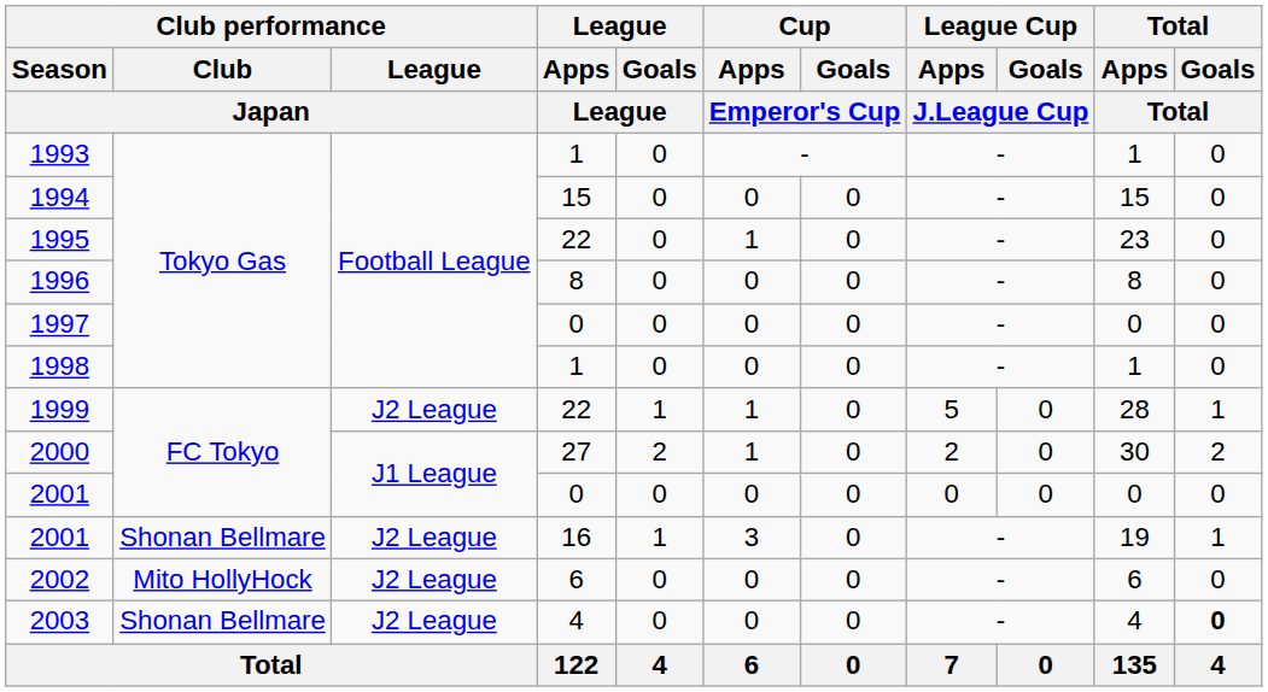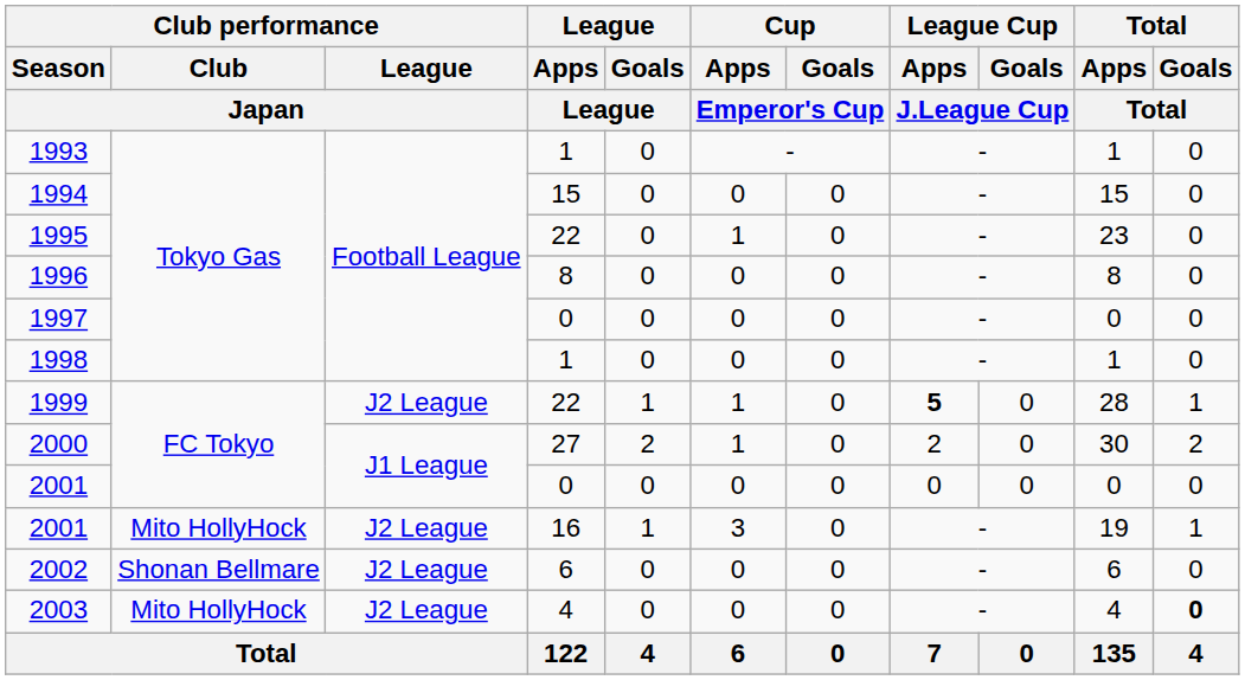1999 | League Cup / Apps / J.League Cup: normal -> bold
2001 / 16 | Club performance / Club / Japan: Shonan Bellmare -> Mito HollyHock
2002 | Club performance / Club / Japan: Mito HollyHock -> Shonan Bellmare
2003 | Club performance / Club / Japan: Shonan Bellmare -> Mito HollyHock
